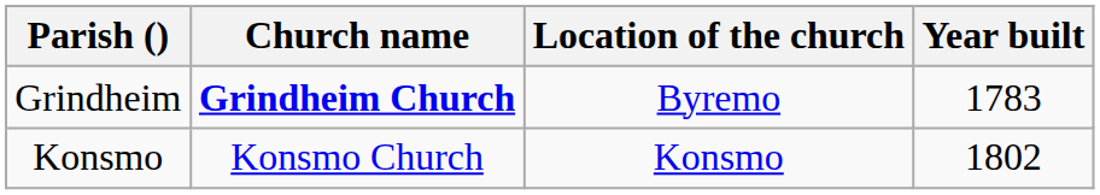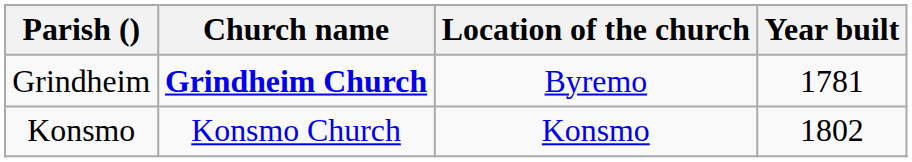Grindheim | Year built: 1783 -> 1781
